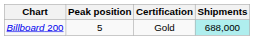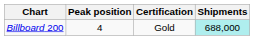Billboard 200 | Peak position: 5 -> 4
